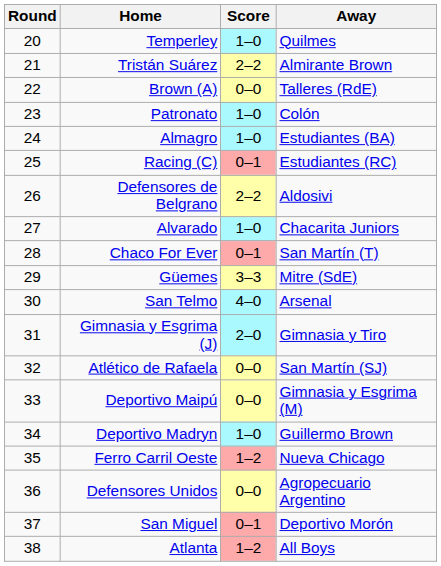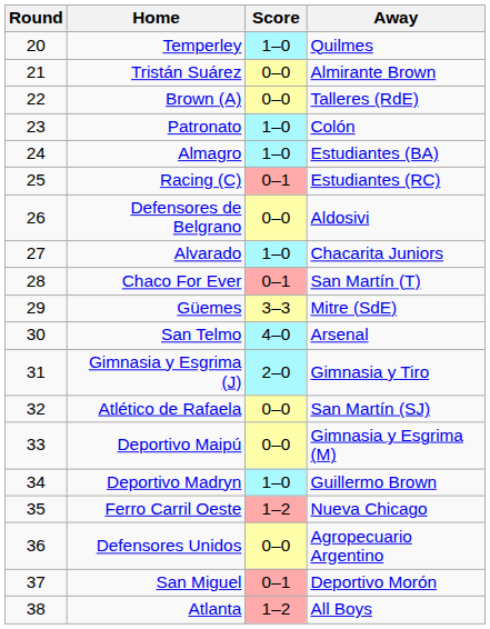Tristán Suárez | Score: 2–2 -> 0–0
Defensores de Belgrano | Score: 2–2 -> 0–0
